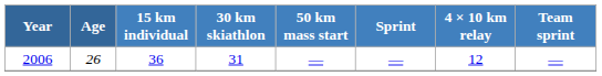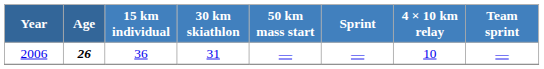2006 | Age: normal -> bold
2006 | 4 × 10 km relay: 12 -> 10
